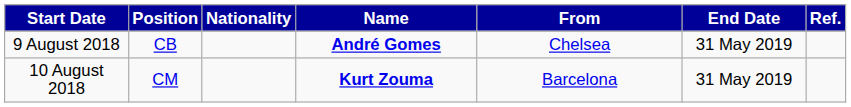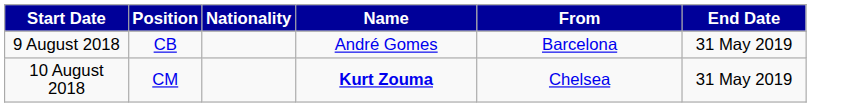- column: Ref.
9 August 2018 | Name: bold -> normal
9 August 2018 | From: Chelsea -> Barcelona
10 August 2018 | From: Barcelona -> Chelsea
